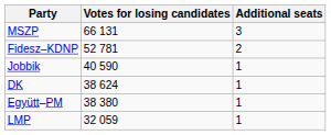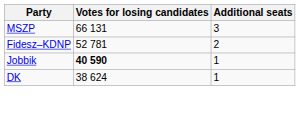Jobbik | Votes for losing candidates: normal -> bold
- row: Együtt–PM | 38 380 | 1
- row: LMP | 32 059 | 1
